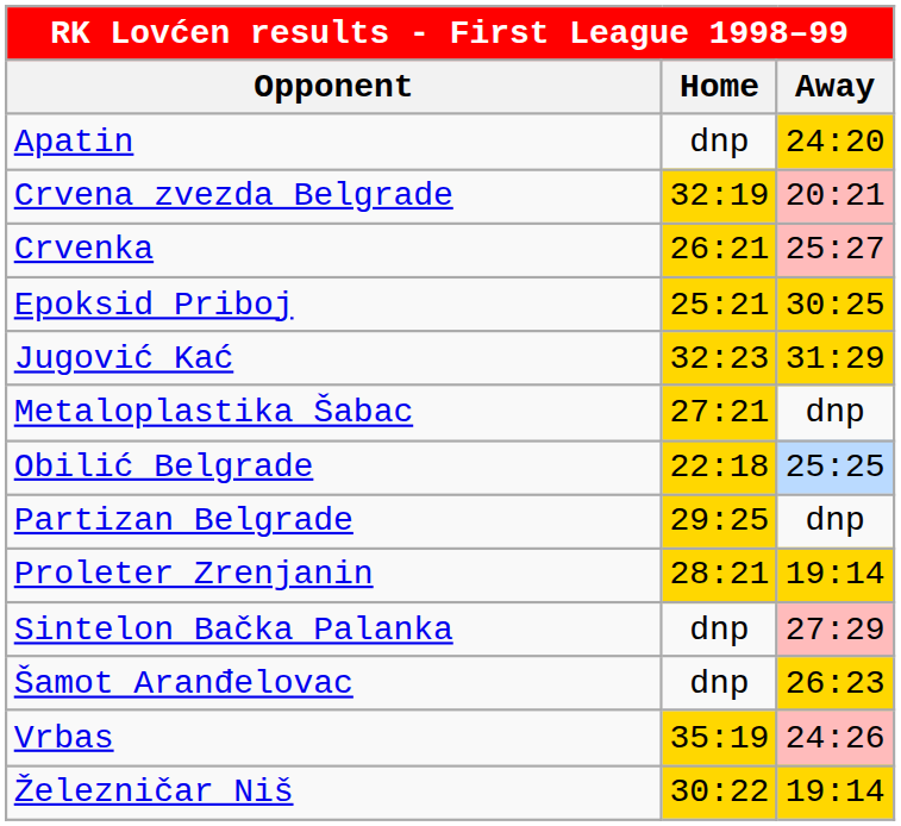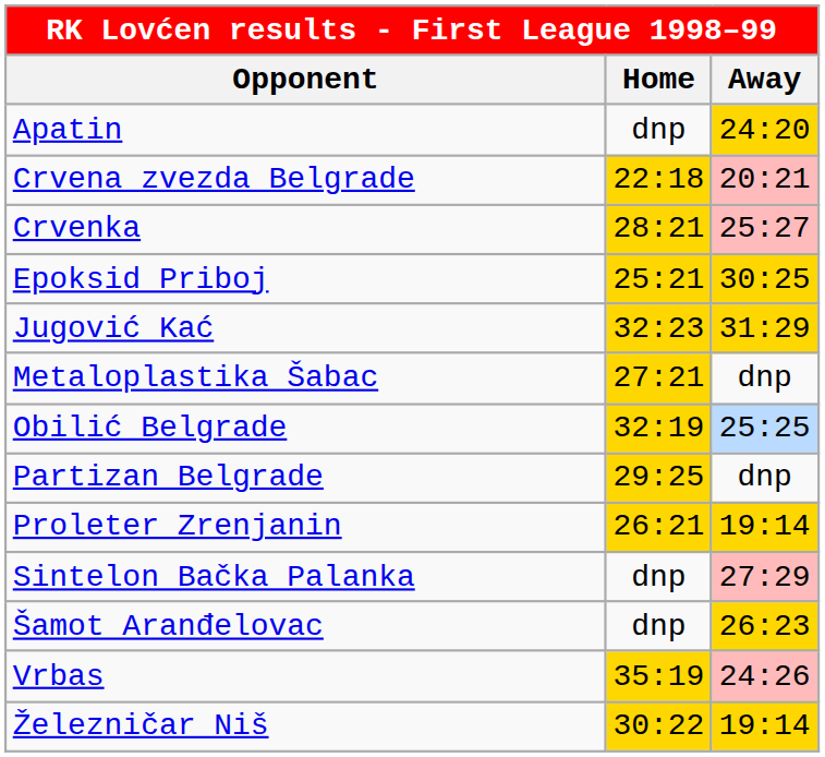Crvena zvezda Belgrade | Home: 32:19 -> 22:18
Crvenka | Home: 26:21 -> 28:21
Obilić Belgrade | Home: 22:18 -> 32:19
Proleter Zrenjanin | Home: 28:21 -> 26:21
